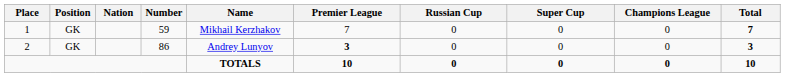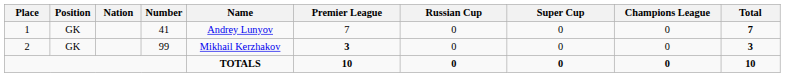1 | Number: 59 -> 41
1 | Name: Mikhail Kerzhakov -> Andrey Lunyov
2 | Number: 86 -> 99
2 | Name: Andrey Lunyov -> Mikhail Kerzhakov
